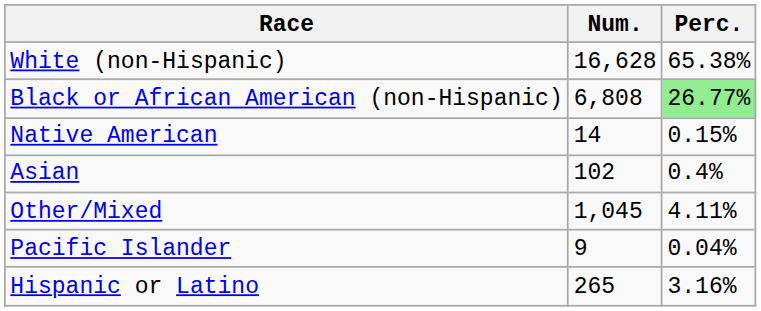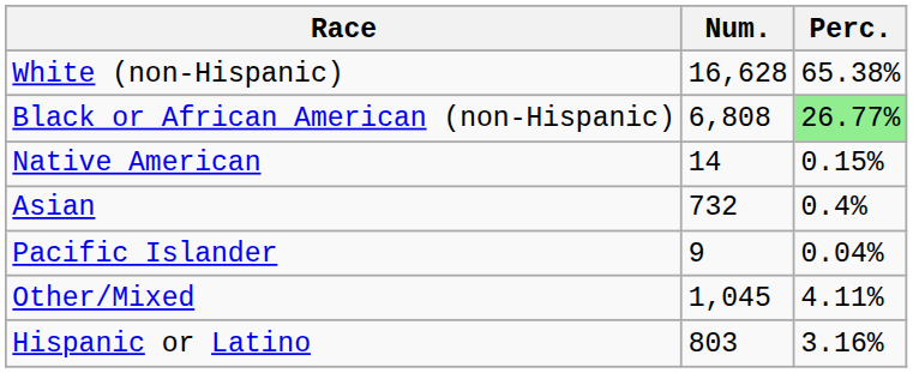Asian | Num.: 102 -> 732
rows swapped: Pacific Islander <-> Other/Mixed
Hispanic or Latino | Num.: 265 -> 803
